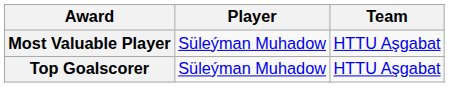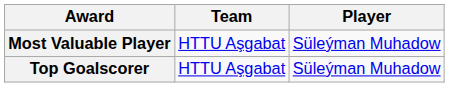columns swapped: Player <-> Team
